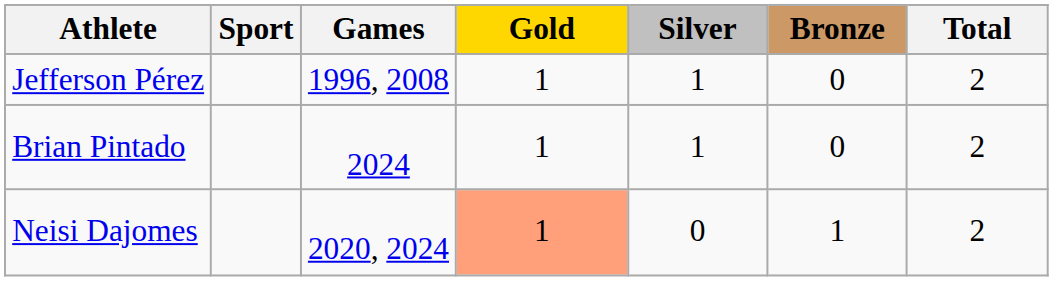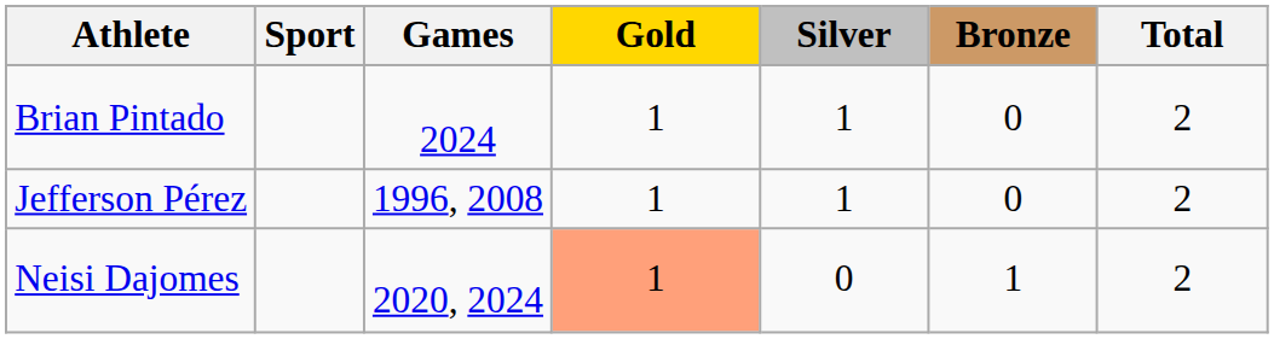rows swapped: Jefferson Pérez <-> Brian Pintado
